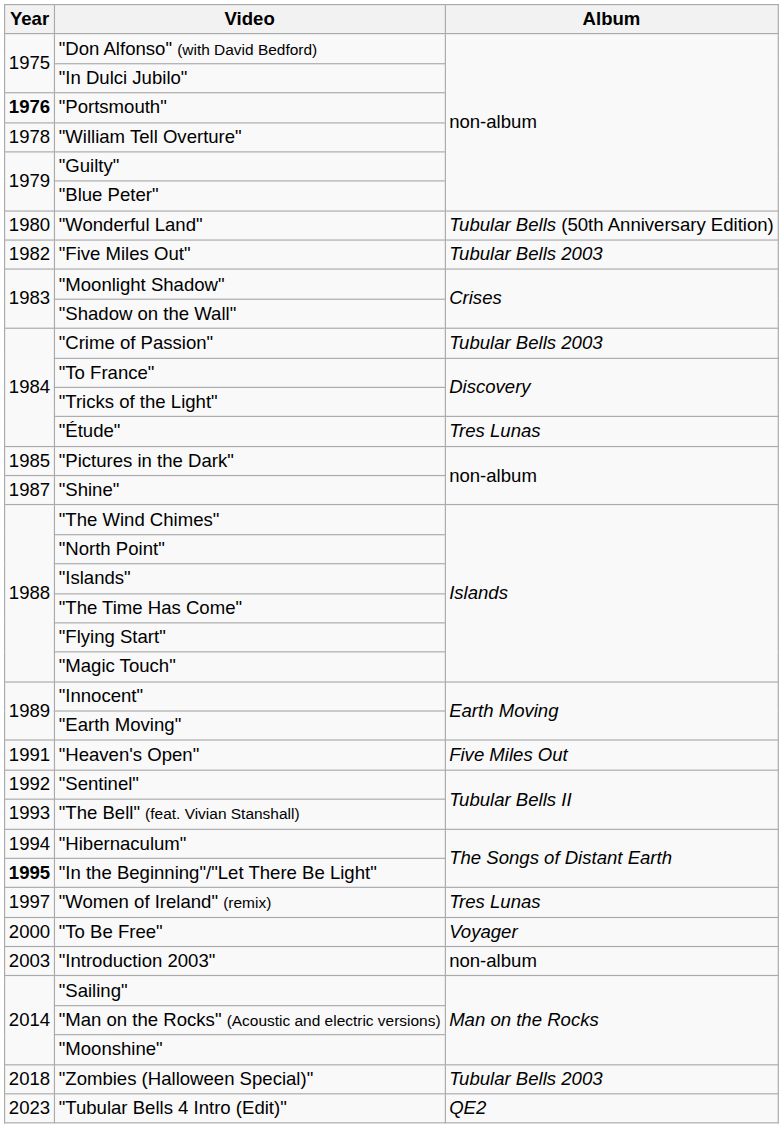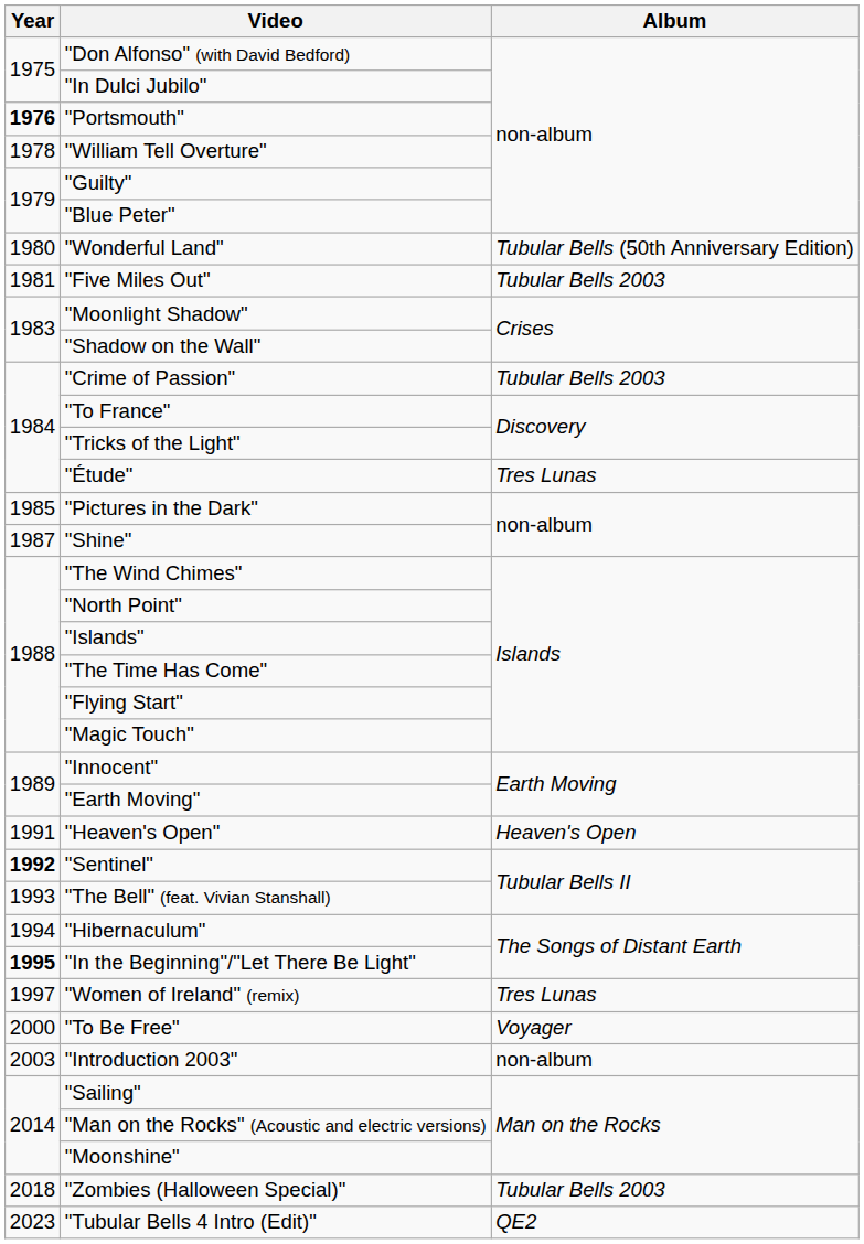"Five Miles Out" | Year: 1982 -> 1981
"Heaven's Open" | Album: Five Miles Out -> Heaven's Open
"Sentinel" | Year: normal -> bold
